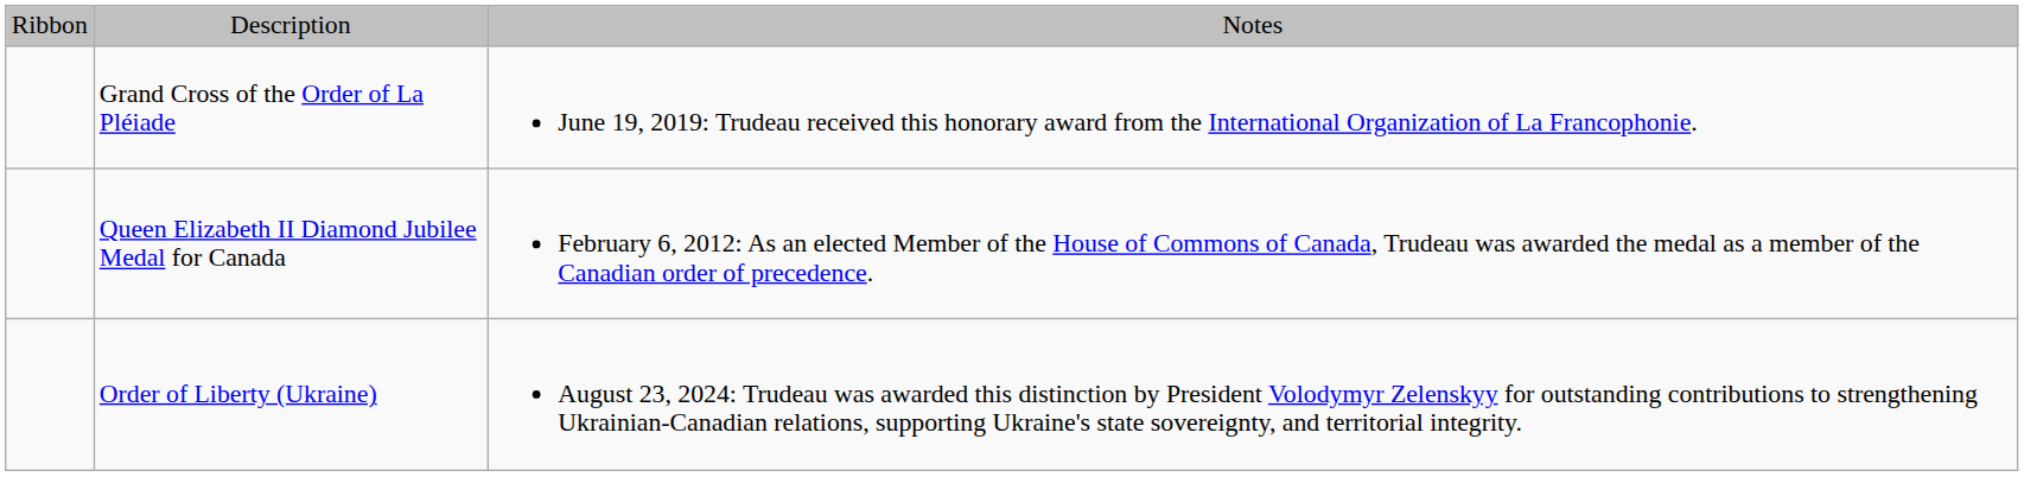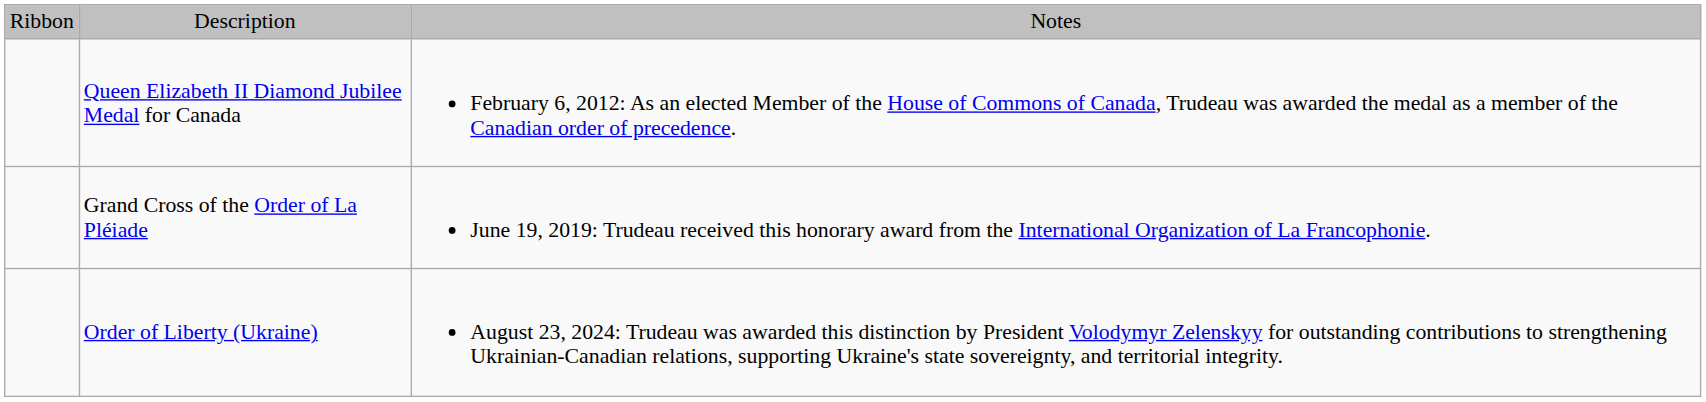rows swapped: Queen Elizabeth II Diamond Jubilee Medal for Canada <-> Grand Cross of the Order of La Pléiade
